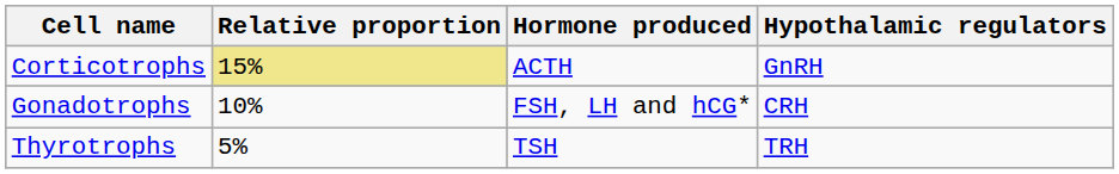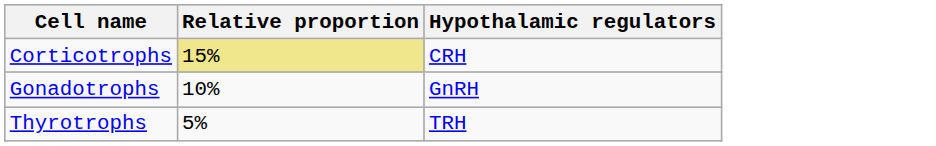- column: Hormone produced | ACTH | FSH, LH and hCG* | TSH
Corticotrophs | Hypothalamic regulators: GnRH -> CRH
Gonadotrophs | Hypothalamic regulators: CRH -> GnRH
